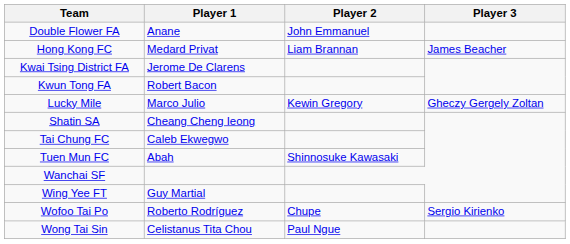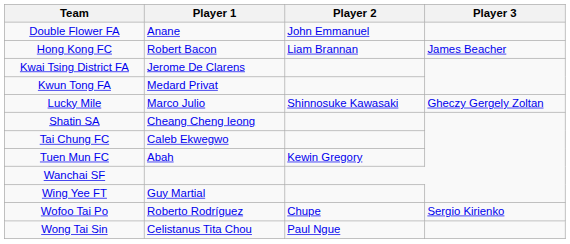Hong Kong FC | Player 1: Medard Privat -> Robert Bacon
Kwun Tong FA | Player 1: Robert Bacon -> Medard Privat
Lucky Mile | Player 2: Kewin Gregory -> Shinnosuke Kawasaki
Tuen Mun FC | Player 2: Shinnosuke Kawasaki -> Kewin Gregory
